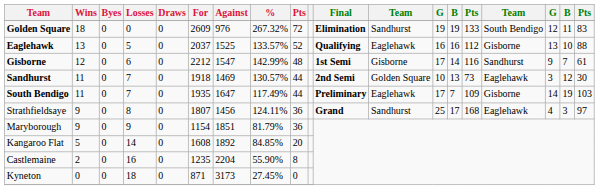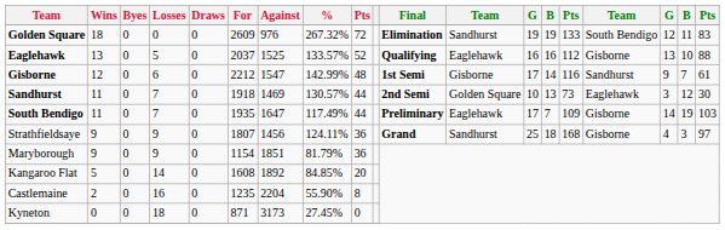Strathfieldsaye | Losses: 8 -> 9
Strathfieldsaye | column 14: 17 -> 18
Strathfieldsaye | column 16: Eaglehawk -> Gisborne
